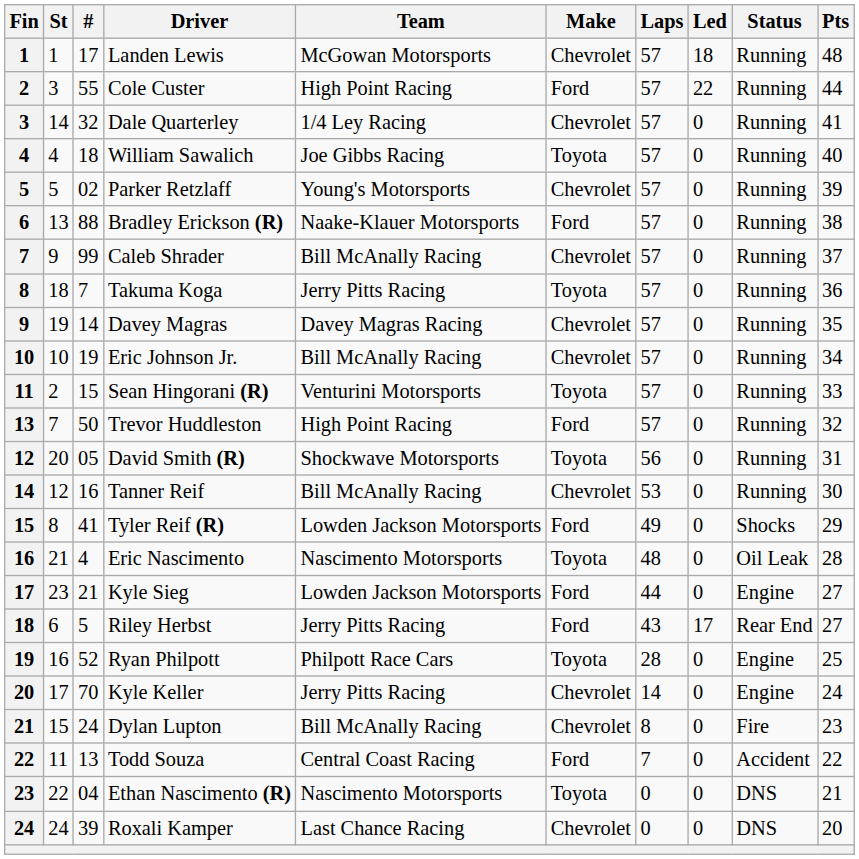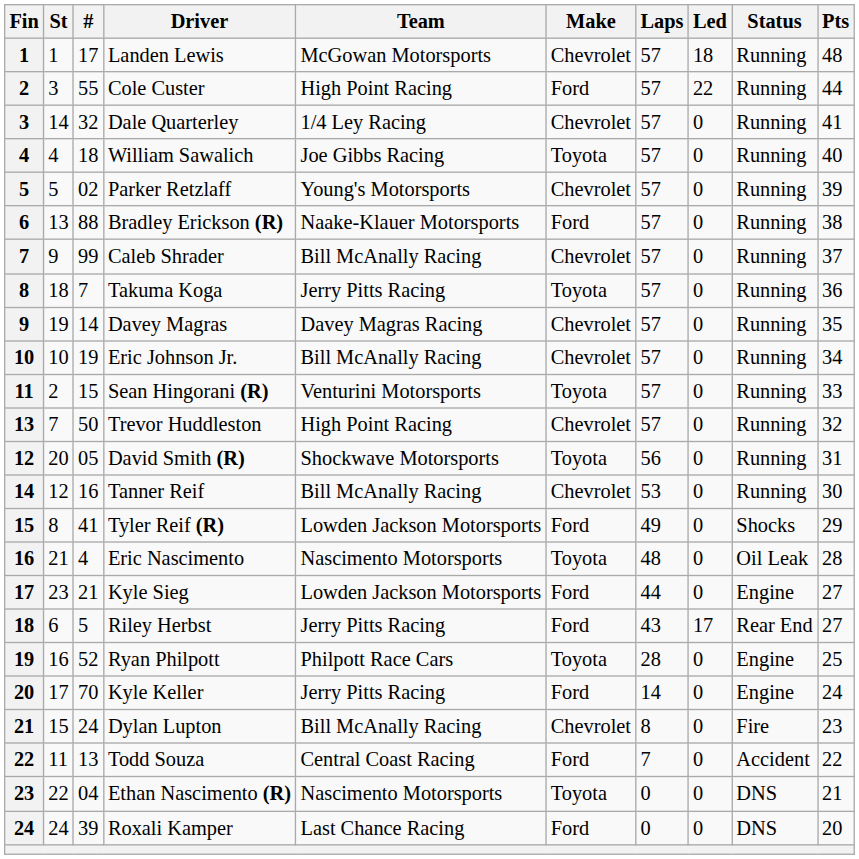Trevor Huddleston | Make: Ford -> Chevrolet
Kyle Keller | Make: Chevrolet -> Ford
Roxali Kamper | Make: Chevrolet -> Ford
